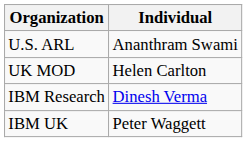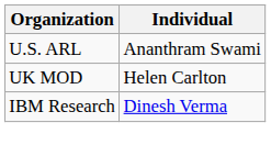- row: IBM UK | Peter Waggett
